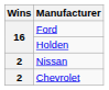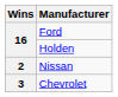Chevrolet | Wins: 2 -> 3
